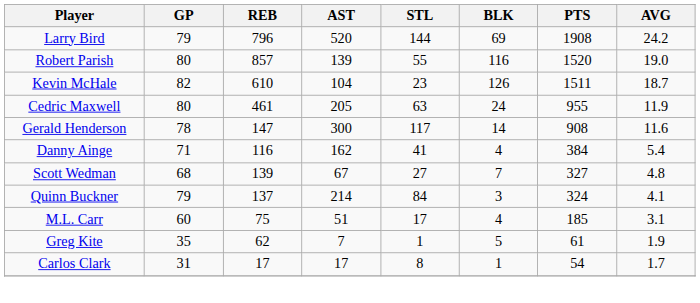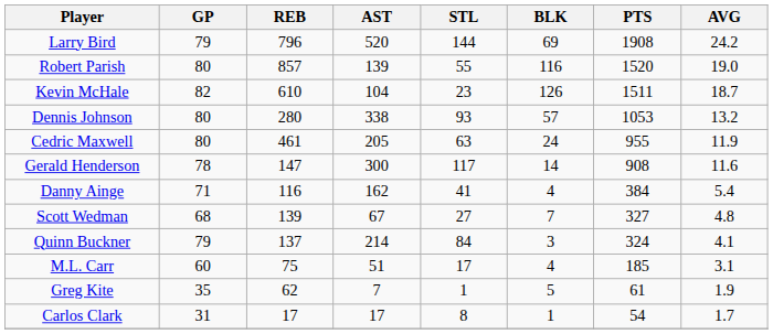+ row: Dennis Johnson | 80 | 280 | 338 | 93 | 57 | 1053 | 13.2
